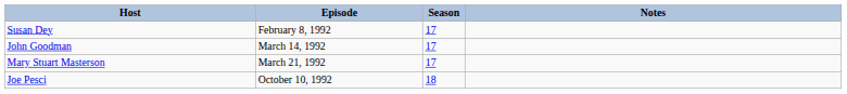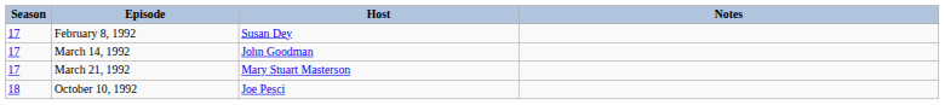columns swapped: Season <-> Host
